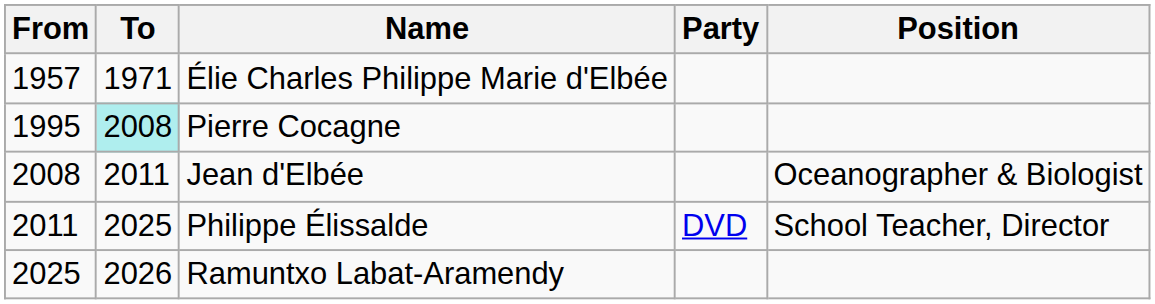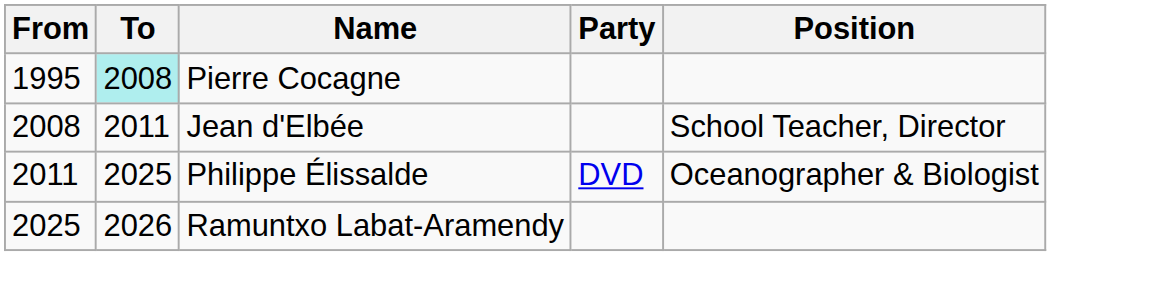- row: 1957 | 1971 | Élie Charles Philippe Marie d'Elbée
Jean d'Elbée | Position: Oceanographer & Biologist -> School Teacher, Director
Philippe Élissalde | Position: School Teacher, Director -> Oceanographer & Biologist
